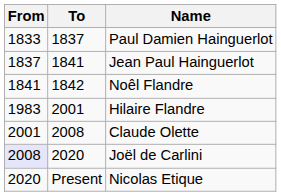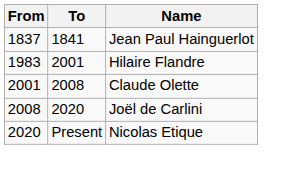- row: 1833 | 1837 | Paul Damien Hainguerlot
- row: 1841 | 1842 | Noêl Flandre
Joël de Carlini | From: lavender background -> no background
